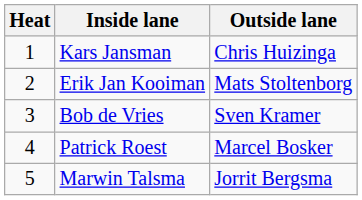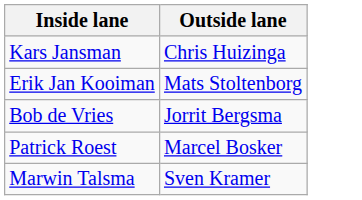- column: Heat | 1 | 2 | 3 | 4 | 5
Bob de Vries | Outside lane: Sven Kramer -> Jorrit Bergsma
Marwin Talsma | Outside lane: Jorrit Bergsma -> Sven Kramer
